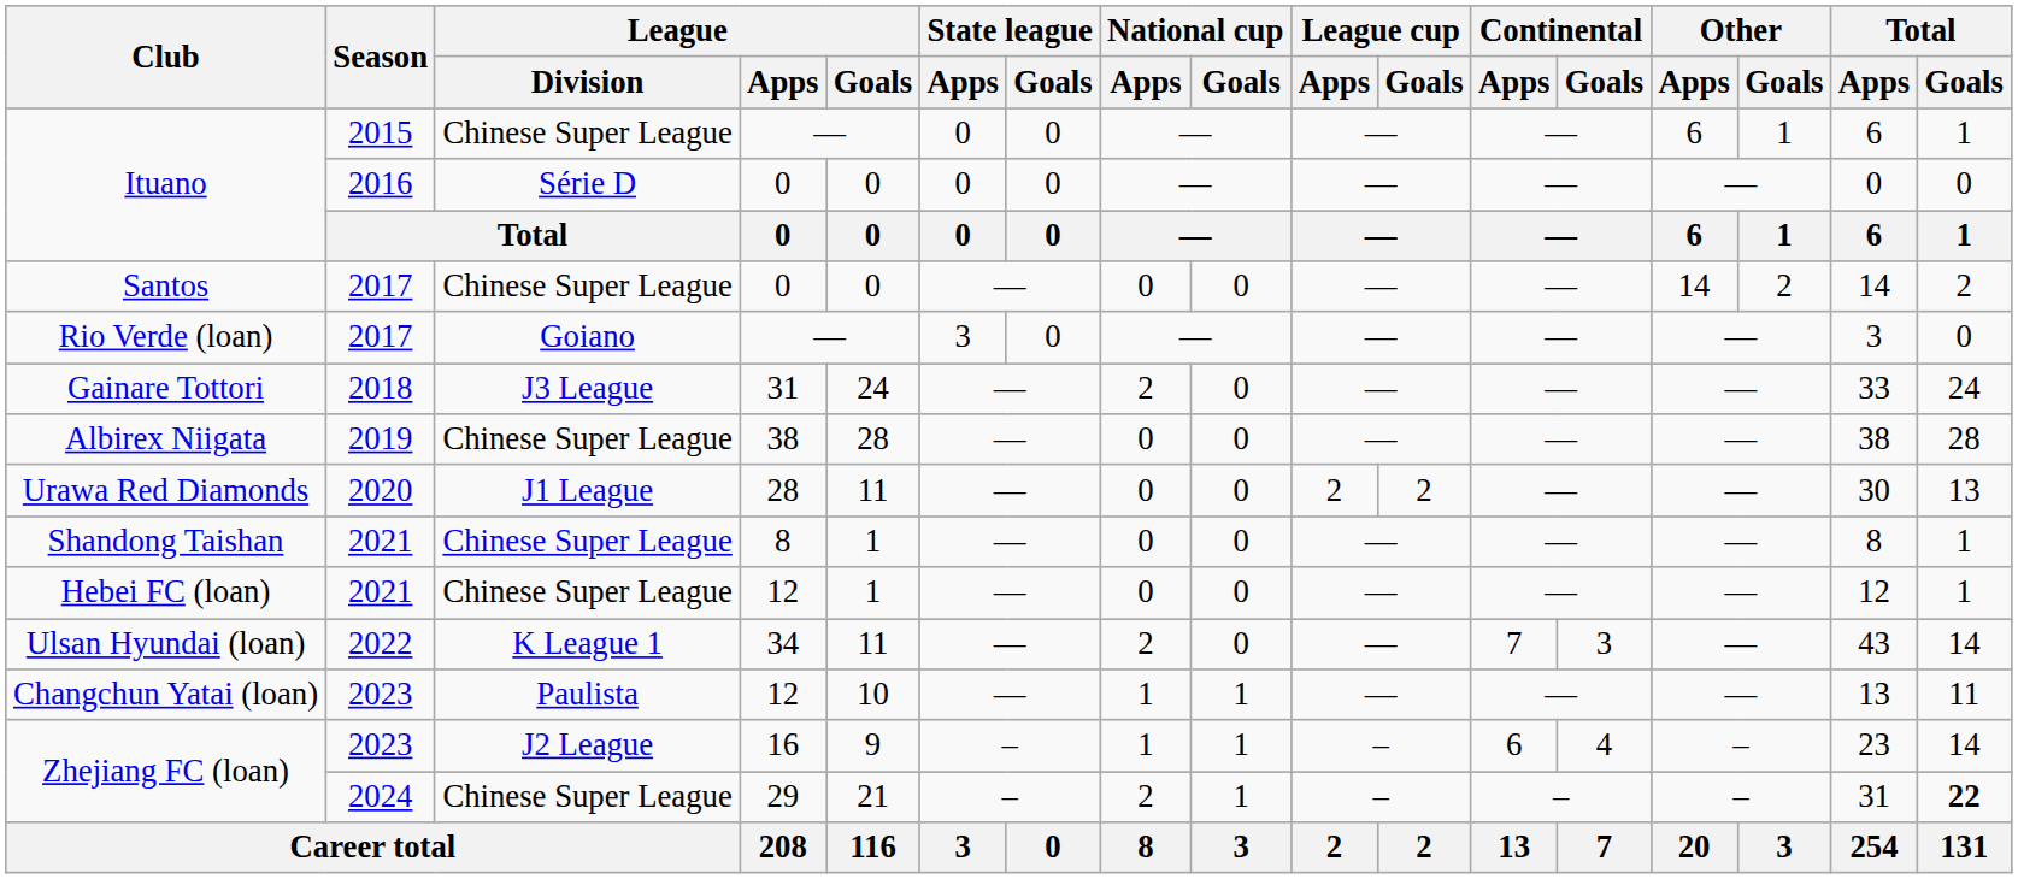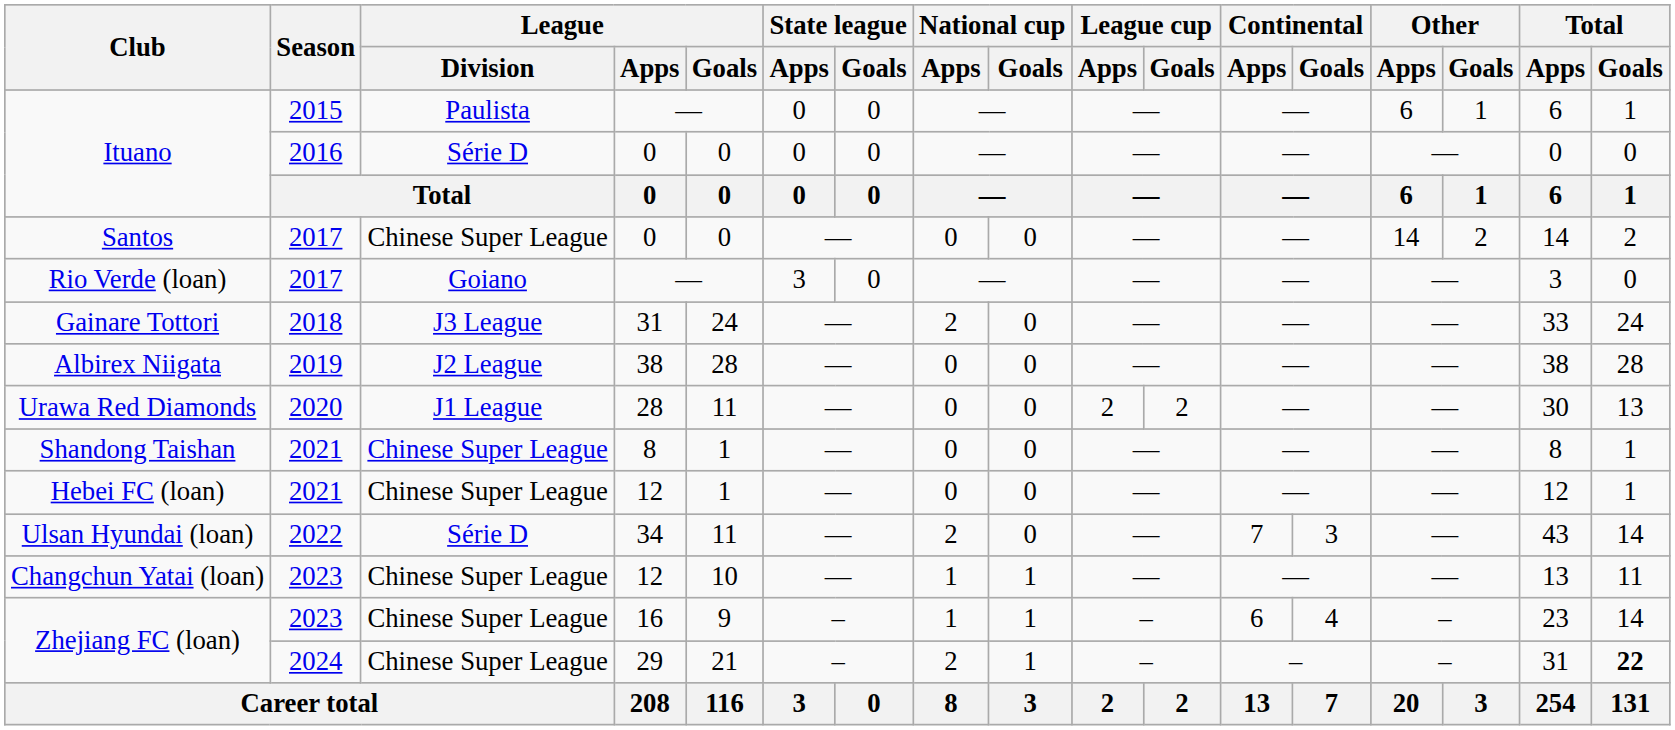Ituano / 2015 | League / Division: Chinese Super League -> Paulista
Albirex Niigata | League / Division: Chinese Super League -> J2 League
Ulsan Hyundai (loan) | League / Division: K League 1 -> Série D
Changchun Yatai (loan) | League / Division: Paulista -> Chinese Super League
Zhejiang FC (loan) / 2023 | League / Division: J2 League -> Chinese Super League
